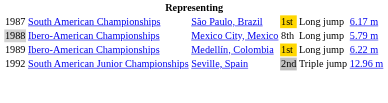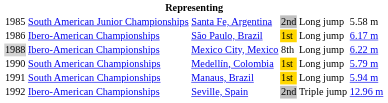+ row: 1985 | South American Junior Championships | Santa Fe, Argentina | 2nd | Long jump | 5.58 m
São Paulo, Brazil | column 1: 1987 -> 1986
São Paulo, Brazil | column 2: South American Championships -> Ibero-American Championships
Mexico City, Mexico | column 6: 5.79 m -> 6.22 m
Medellín, Colombia | column 1: 1989 -> 1990
Medellín, Colombia | column 2: Ibero-American Championships -> South American Championships
Medellín, Colombia | column 6: 6.22 m -> 5.79 m
+ row: 1991 | South American Championships | Manaus, Brazil | 1st | Long jump | 5.94 m
Seville, Spain | column 2: South American Junior Championships -> Ibero-American Championships
